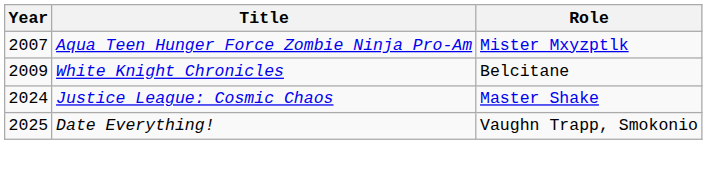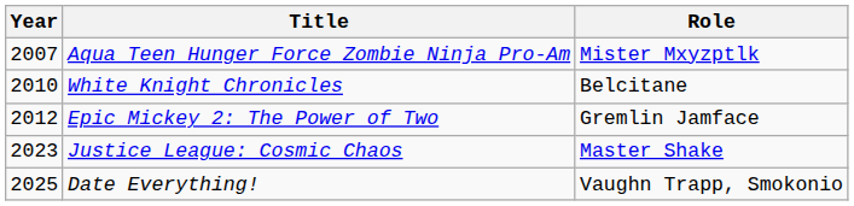White Knight Chronicles | Year: 2009 -> 2010
+ row: 2012 | Epic Mickey 2: The Power of Two | Gremlin Jamface
Justice League: Cosmic Chaos | Year: 2024 -> 2023
